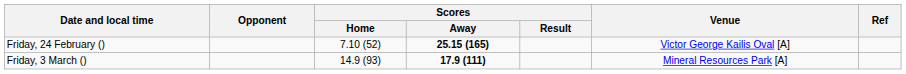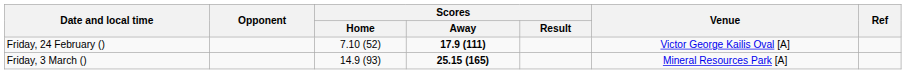Friday, 24 February () | Scores / Away: 25.15 (165) -> 17.9 (111)
Friday, 3 March () | Scores / Away: 17.9 (111) -> 25.15 (165)
